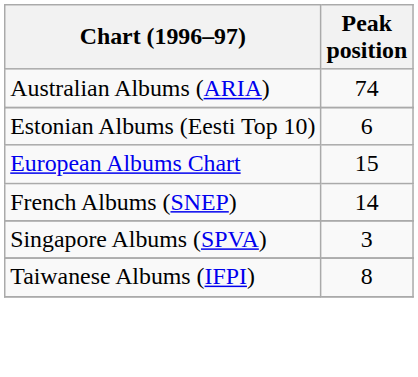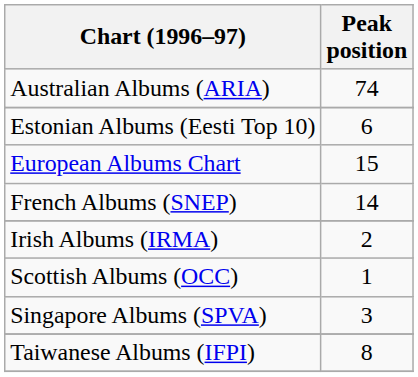+ row: Irish Albums (IRMA) | 2
+ row: Scottish Albums (OCC) | 1
